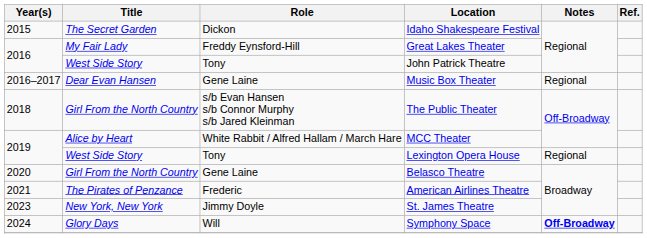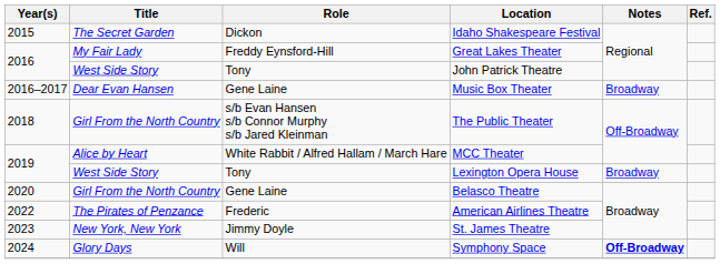Music Box Theater | Notes: Regional -> Broadway
Lexington Opera House | Notes: Regional -> Broadway
American Airlines Theatre | Year(s): 2021 -> 2022
